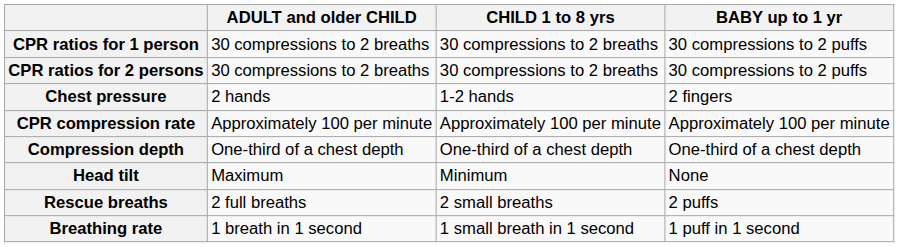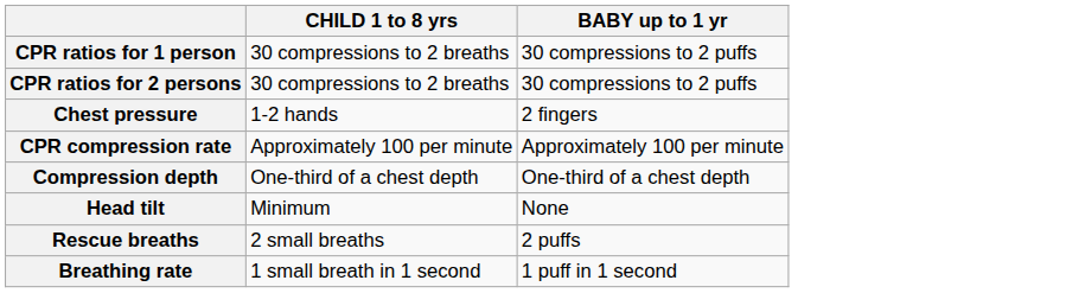- column: ADULT and older CHILD | 30 compressions to 2 breaths | 30 compressions to 2 breaths | 2 hands | Approximately 100 per minute | One-third of a chest depth | Maximum | 2 full breaths | 1 breath in 1 second
